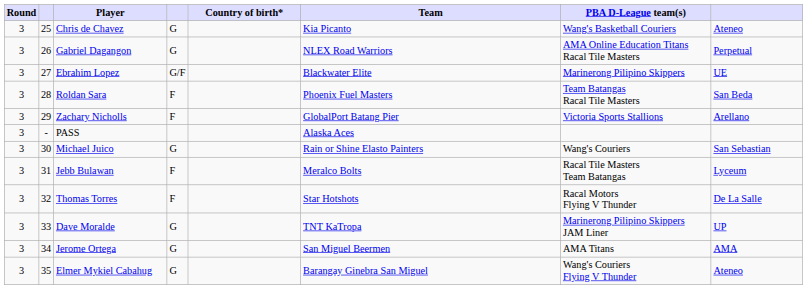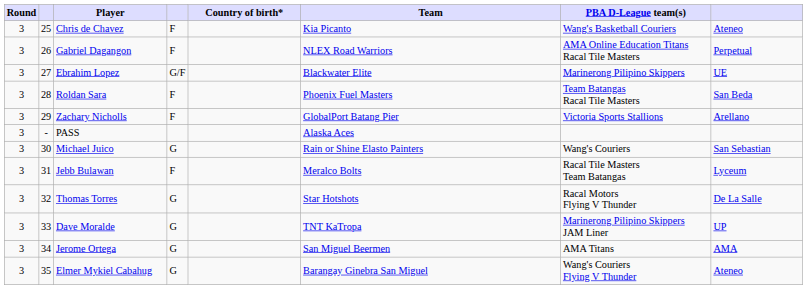Chris de Chavez | column 4: G -> F
Gabriel Dagangon | column 4: G -> F
Thomas Torres | column 4: F -> G
